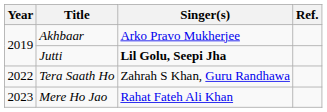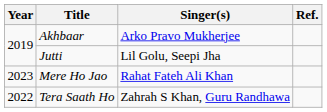Jutti | Singer(s): bold -> normal
rows swapped: Tera Saath Ho <-> Mere Ho Jao
